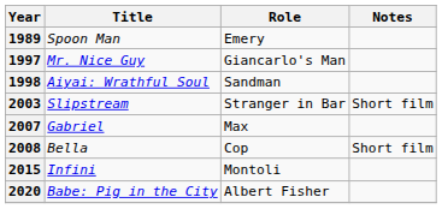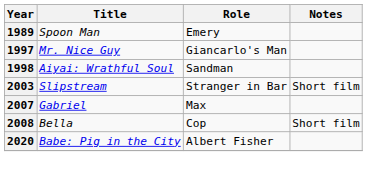- row: 2015 | Infini | Montoli
